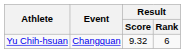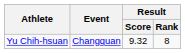Yu Chih-hsuan | Result / Rank: 6 -> 8
